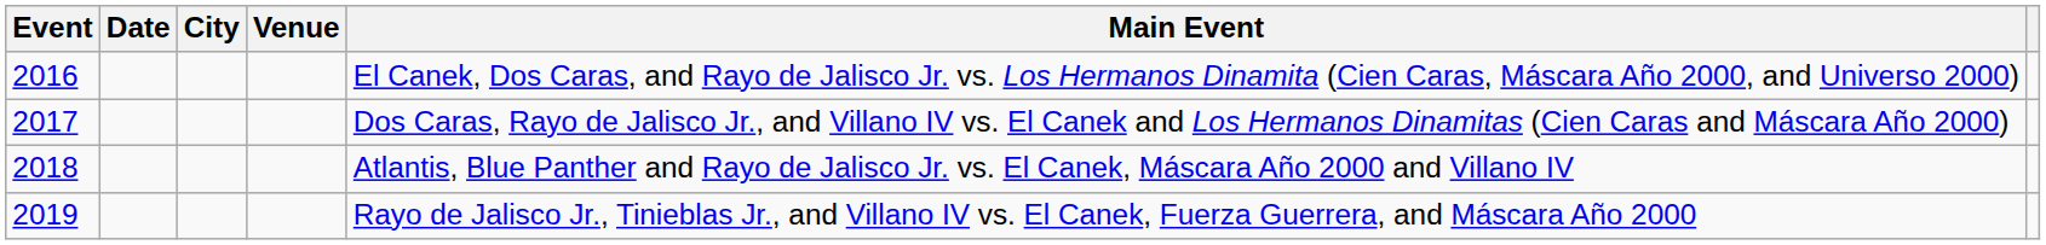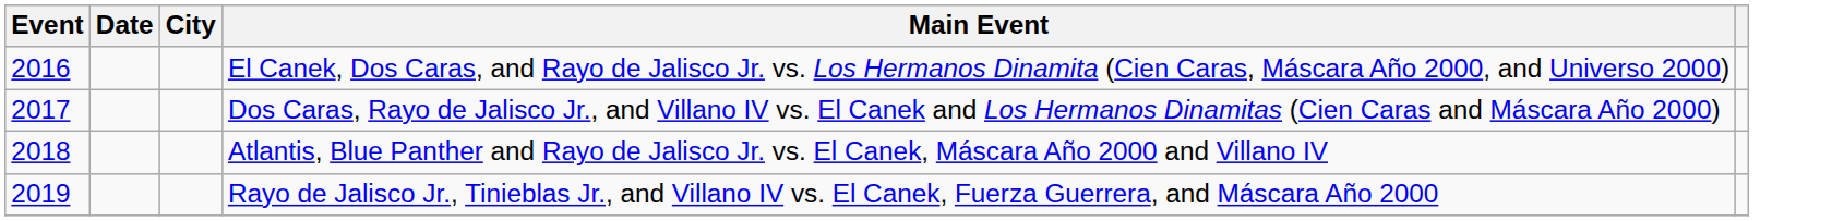- column: Venue
